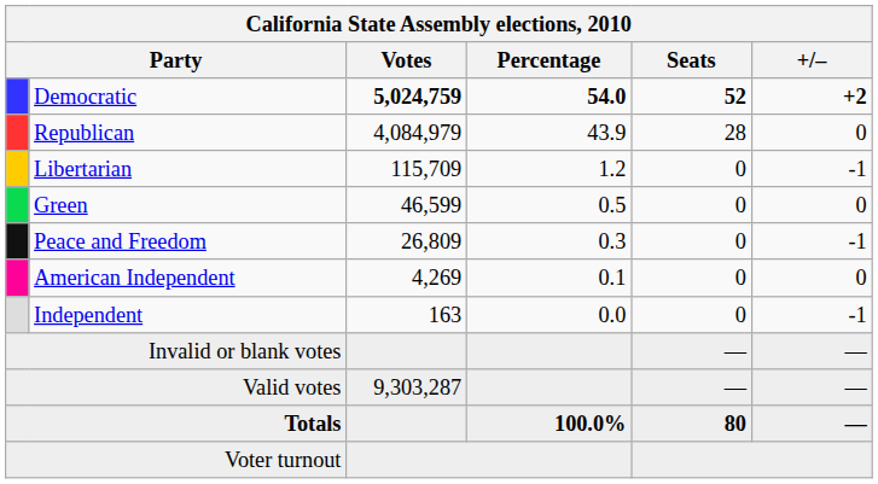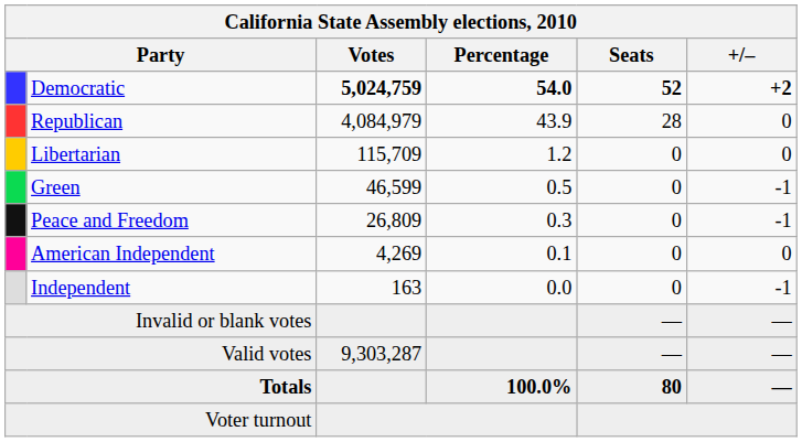Libertarian | +/–: -1 -> 0
Green | +/–: 0 -> -1
